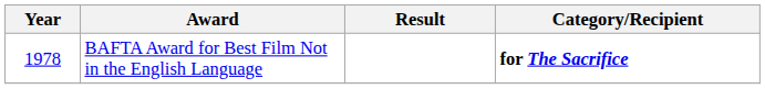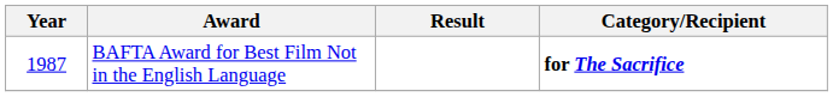BAFTA Award for Best Film Not in the English Language | Year: 1978 -> 1987
